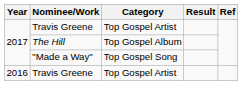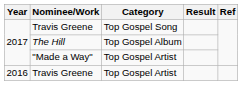2017 / Travis Greene | Category: Top Gospel Artist -> Top Gospel Song
"Made a Way" | Category: Top Gospel Song -> Top Gospel Artist
